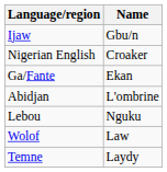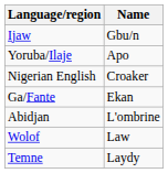+ row: Yoruba/Ilaje | Apo
- row: Lebou | Nguku
